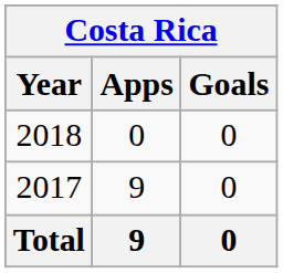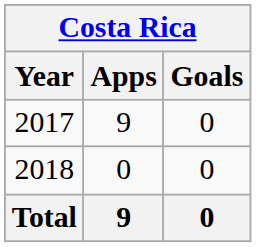rows swapped: 2017 <-> 2018
